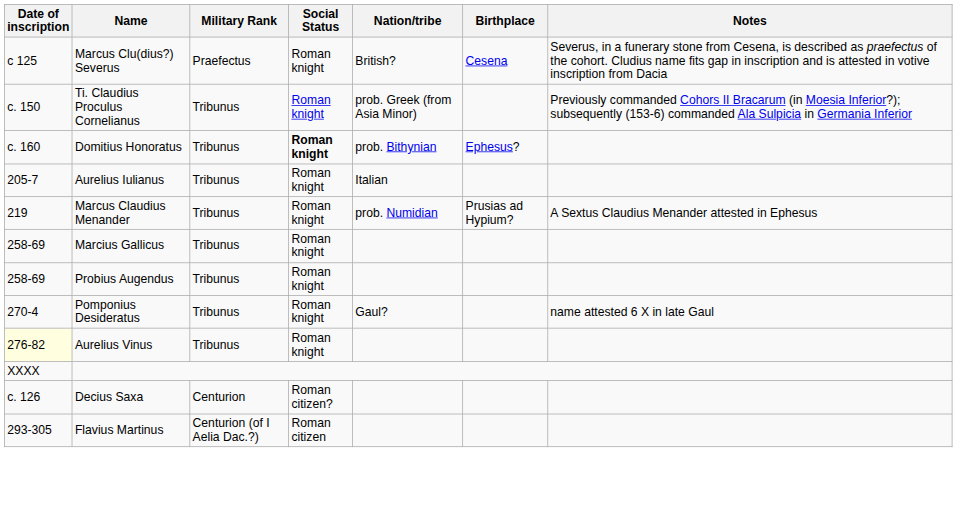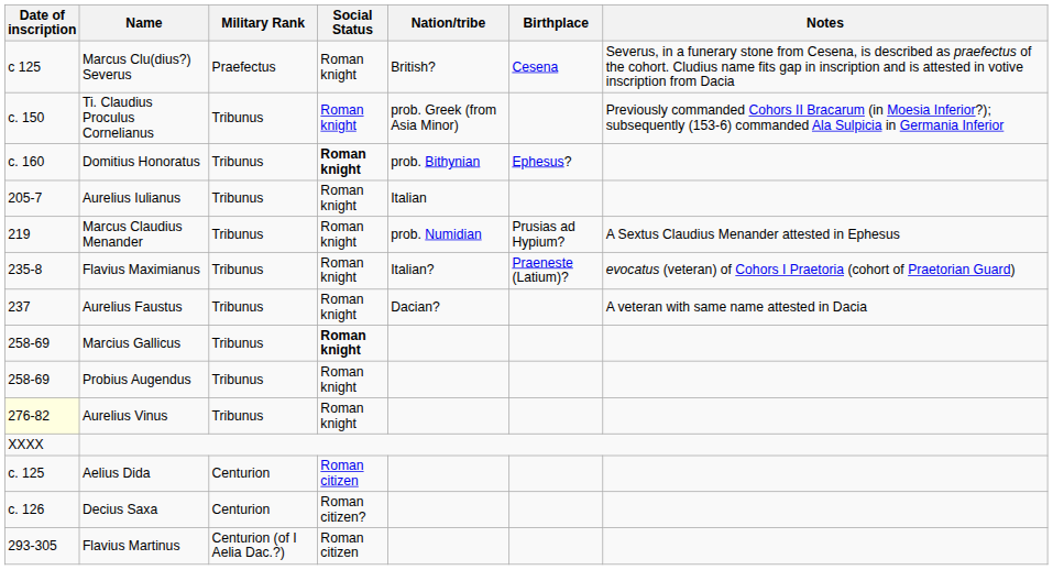+ row: 235-8 | Flavius Maximianus | Tribunus | Roman knight | Italian? | Praeneste (Latium)? | evocatus (veteran) of Cohors I Praetoria (cohort of Praetorian Guard)
+ row: 237 | Aurelius Faustus | Tribunus | Roman knight | Dacian? | A veteran with same name attested in Dacia
Marcius Gallicus | Social Status: normal -> bold
- row: 270-4 | Pomponius Desideratus | Tribunus | Roman knight | Gaul? | name attested 6 X in late Gaul
+ row: c. 125 | Aelius Dida | Centurion | Roman citizen
